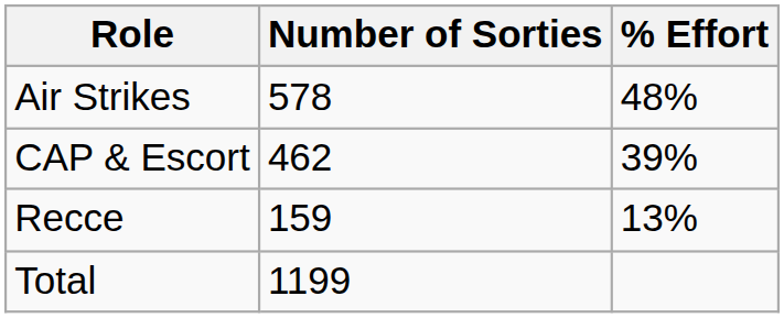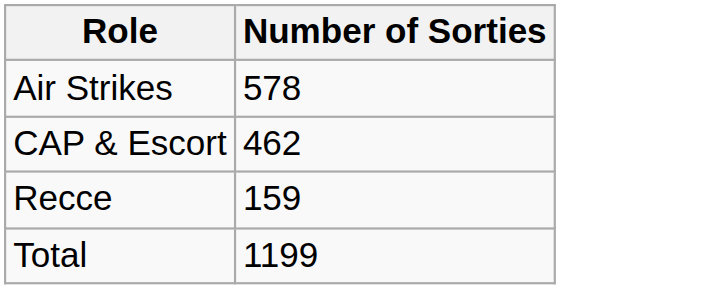- column: % Effort | 48% | 39% | 13%
